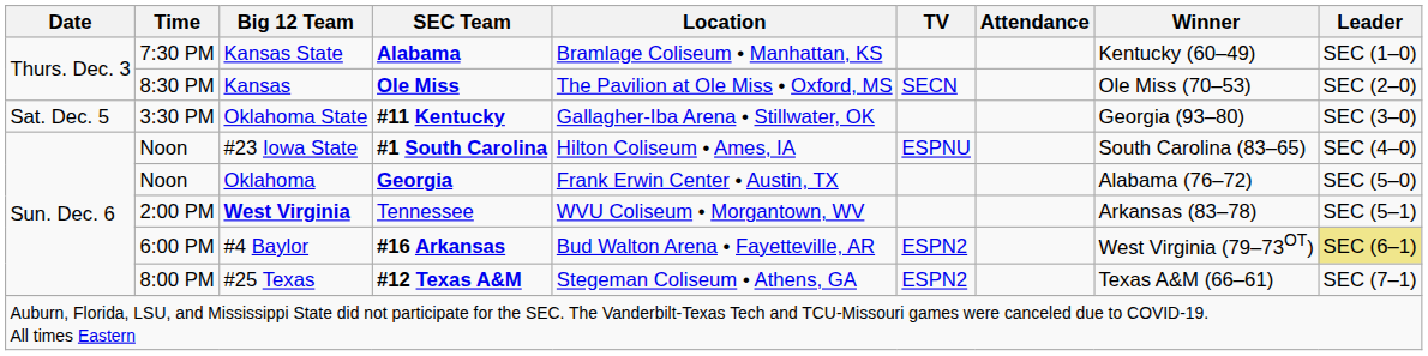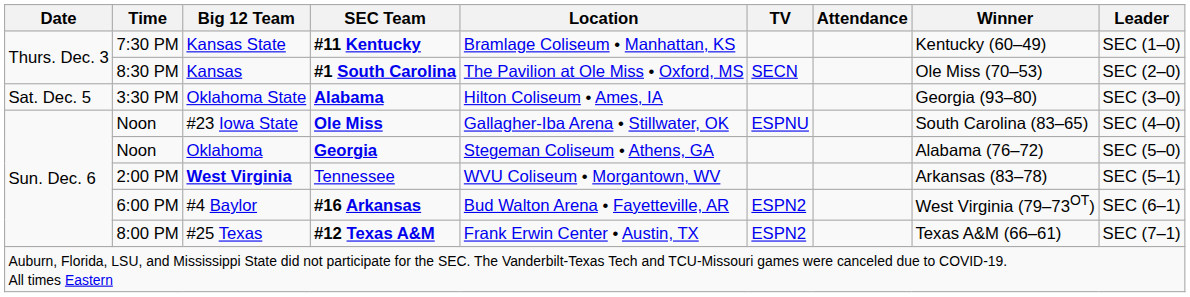Kansas State | SEC Team: Alabama -> #11 Kentucky
Kansas | SEC Team: Ole Miss -> #1 South Carolina
Oklahoma State | SEC Team: #11 Kentucky -> Alabama
Oklahoma State | Location: Gallagher-Iba Arena • Stillwater, OK -> Hilton Coliseum • Ames, IA
#23 Iowa State | SEC Team: #1 South Carolina -> Ole Miss
#23 Iowa State | Location: Hilton Coliseum • Ames, IA -> Gallagher-Iba Arena • Stillwater, OK
Oklahoma | Location: Frank Erwin Center • Austin, TX -> Stegeman Coliseum • Athens, GA
#4 Baylor | Leader: khaki background -> no background
#25 Texas | Location: Stegeman Coliseum • Athens, GA -> Frank Erwin Center • Austin, TX
